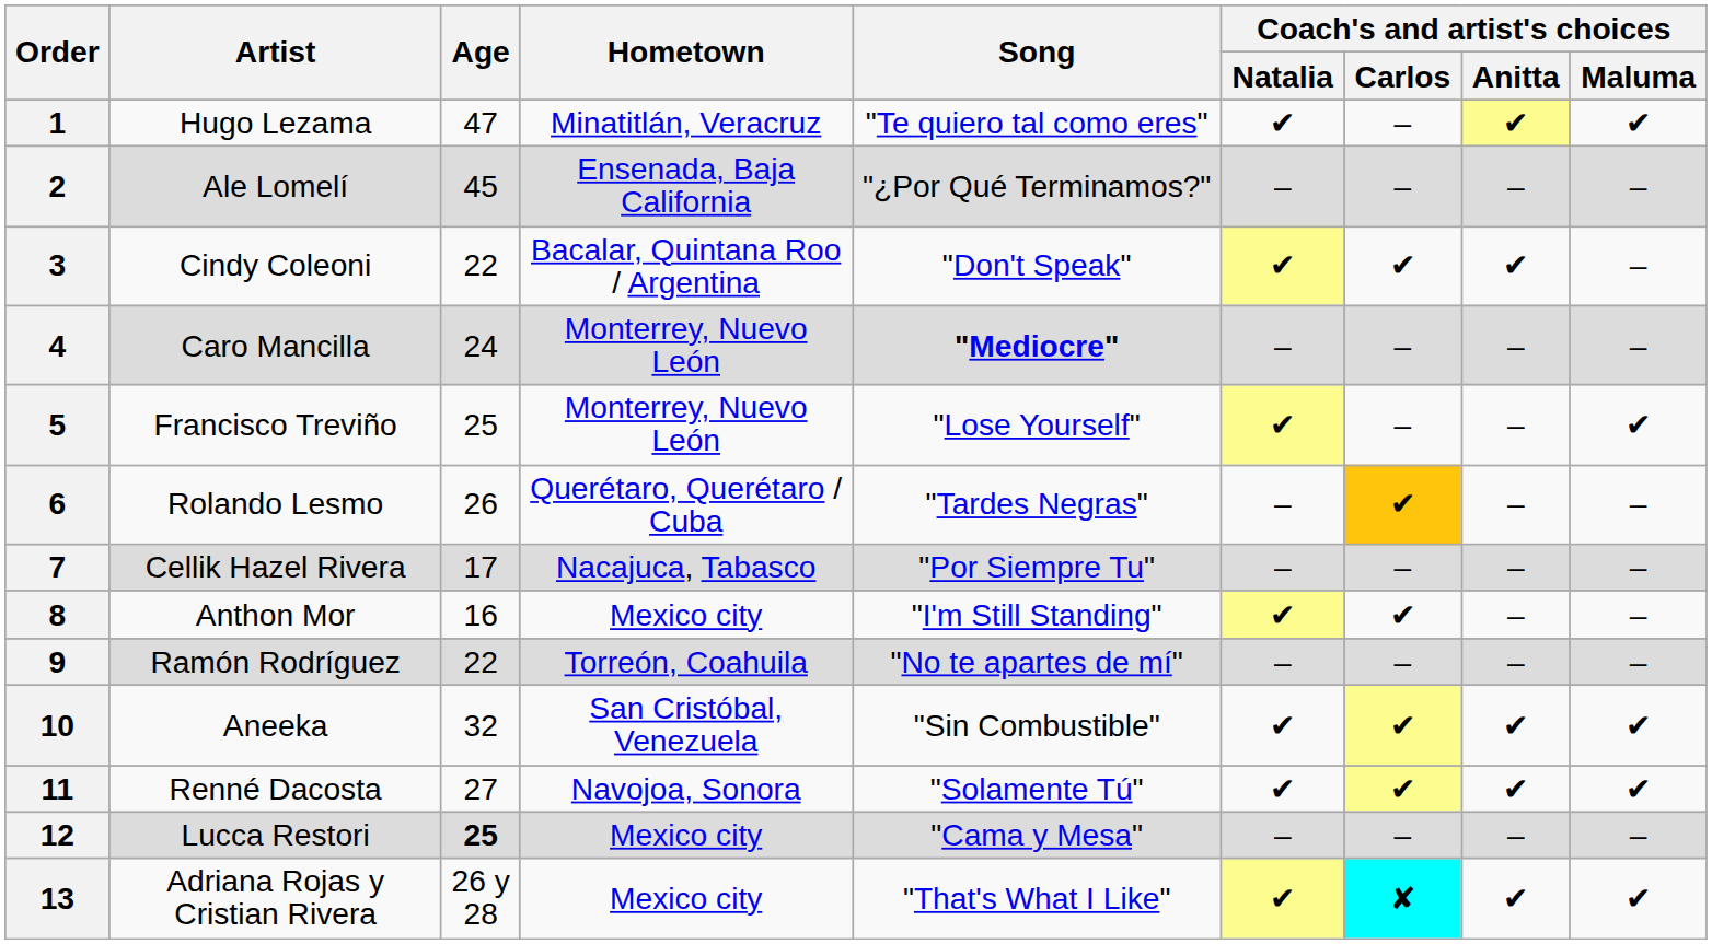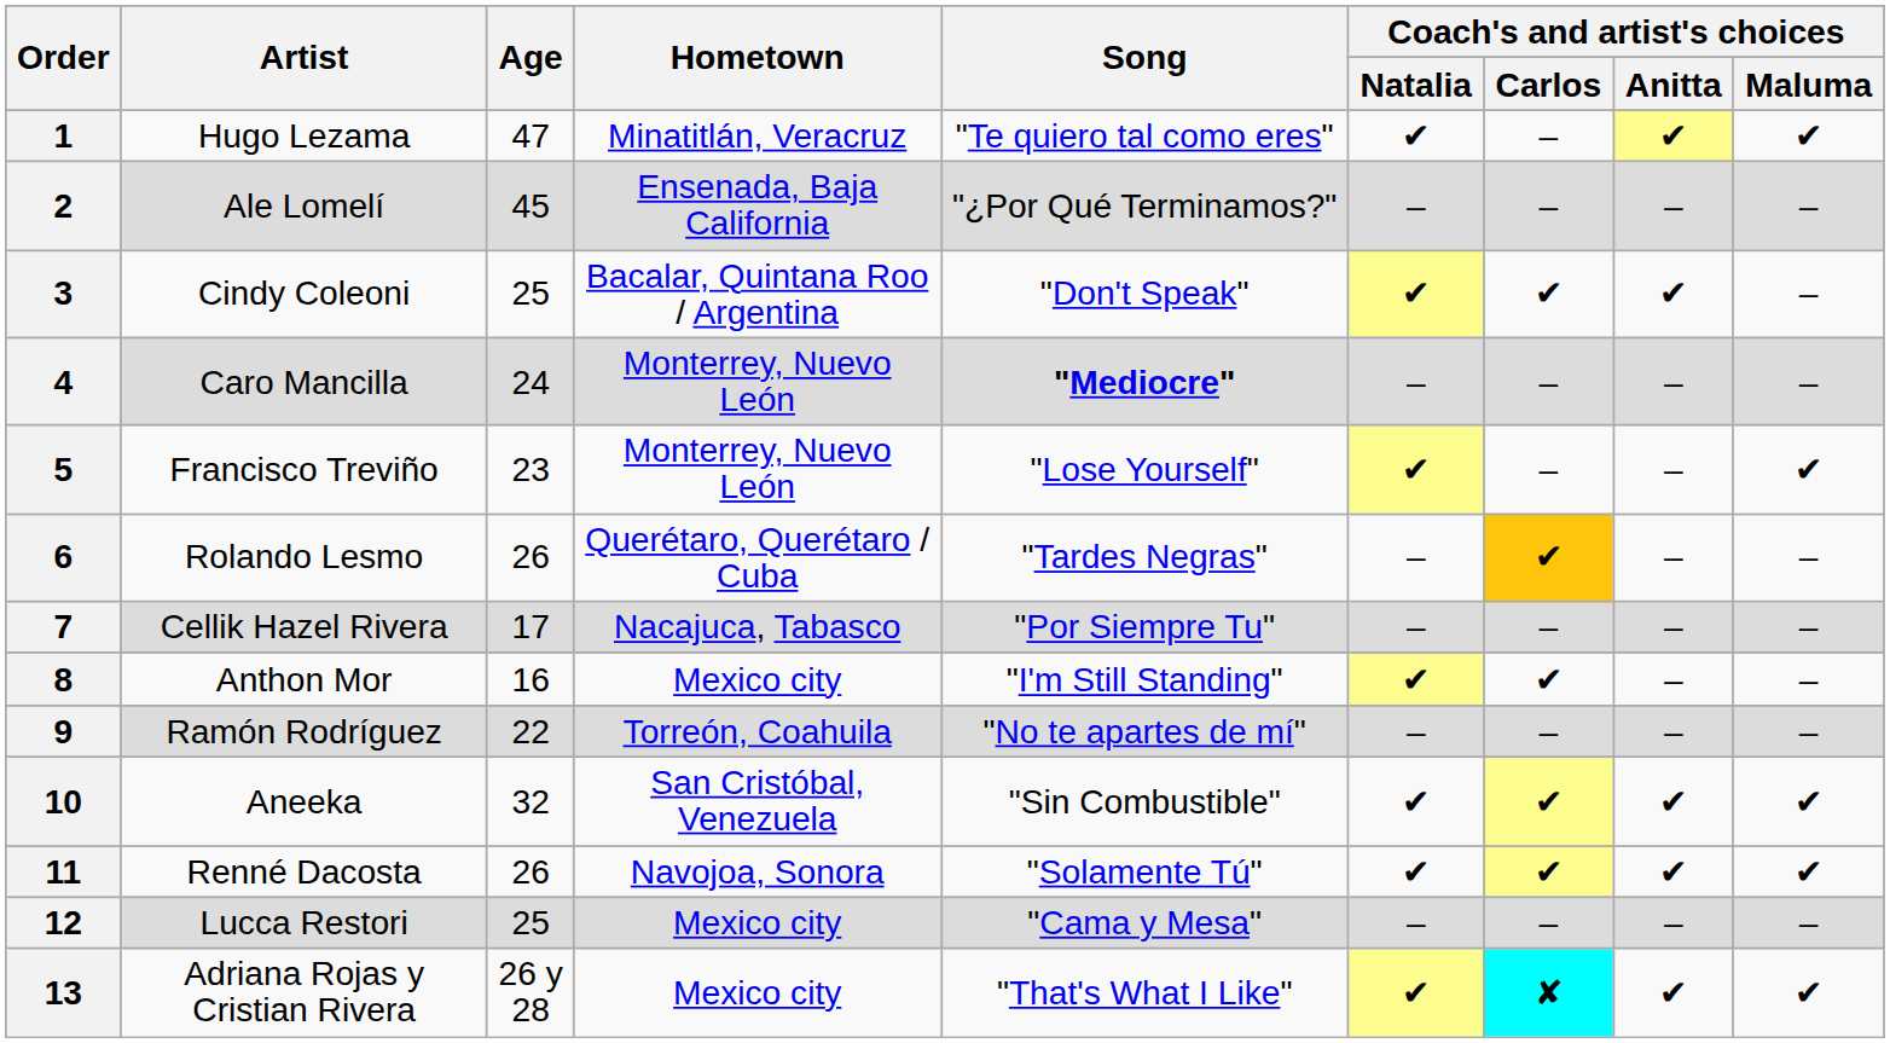3 | Age: 22 -> 25
5 | Age: 25 -> 23
11 | Age: 27 -> 26
12 | Age: bold -> normal
